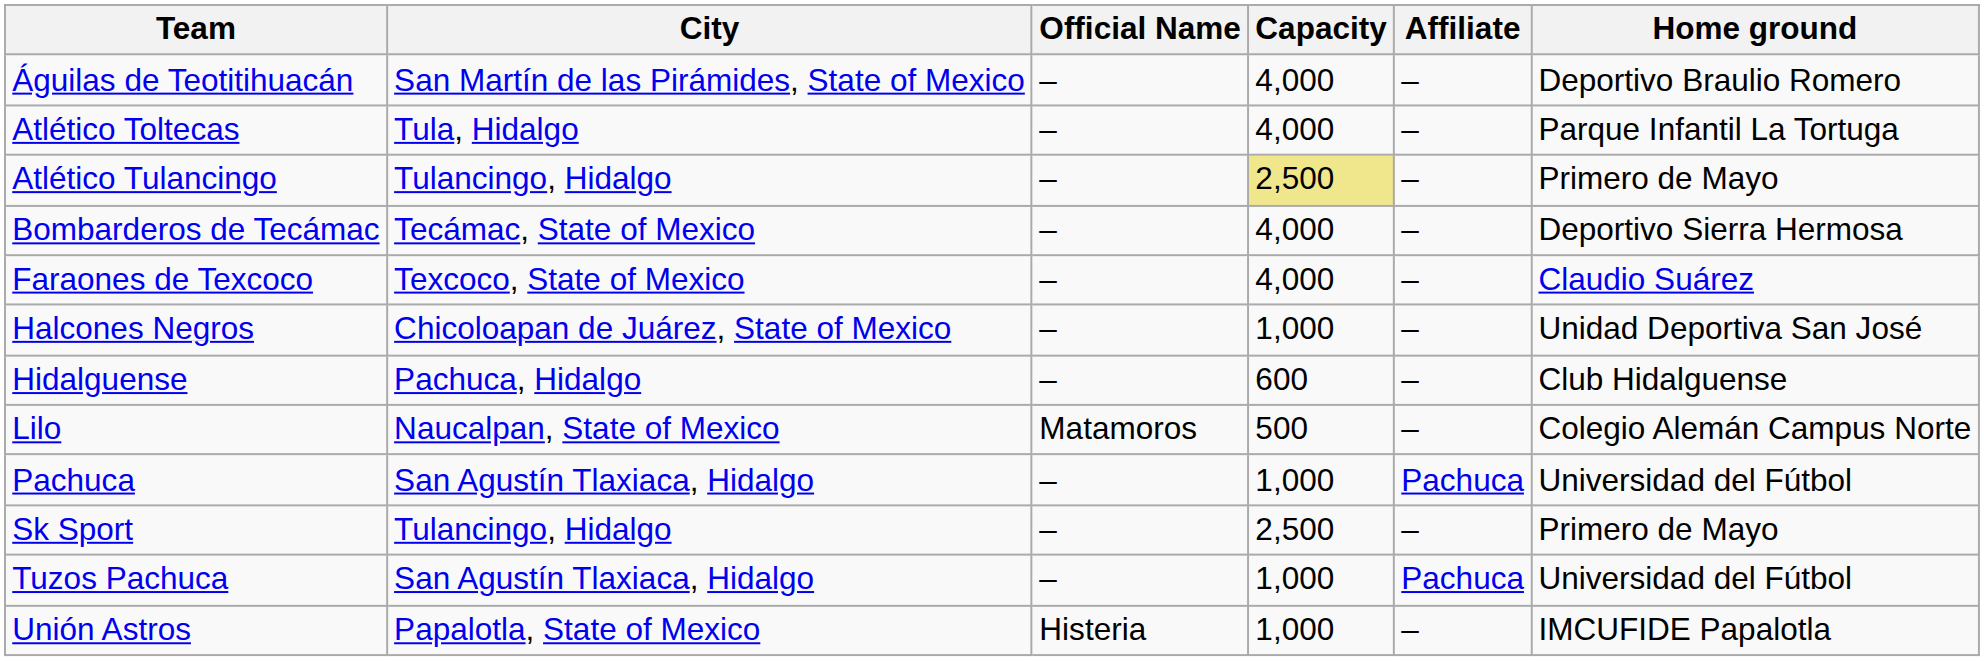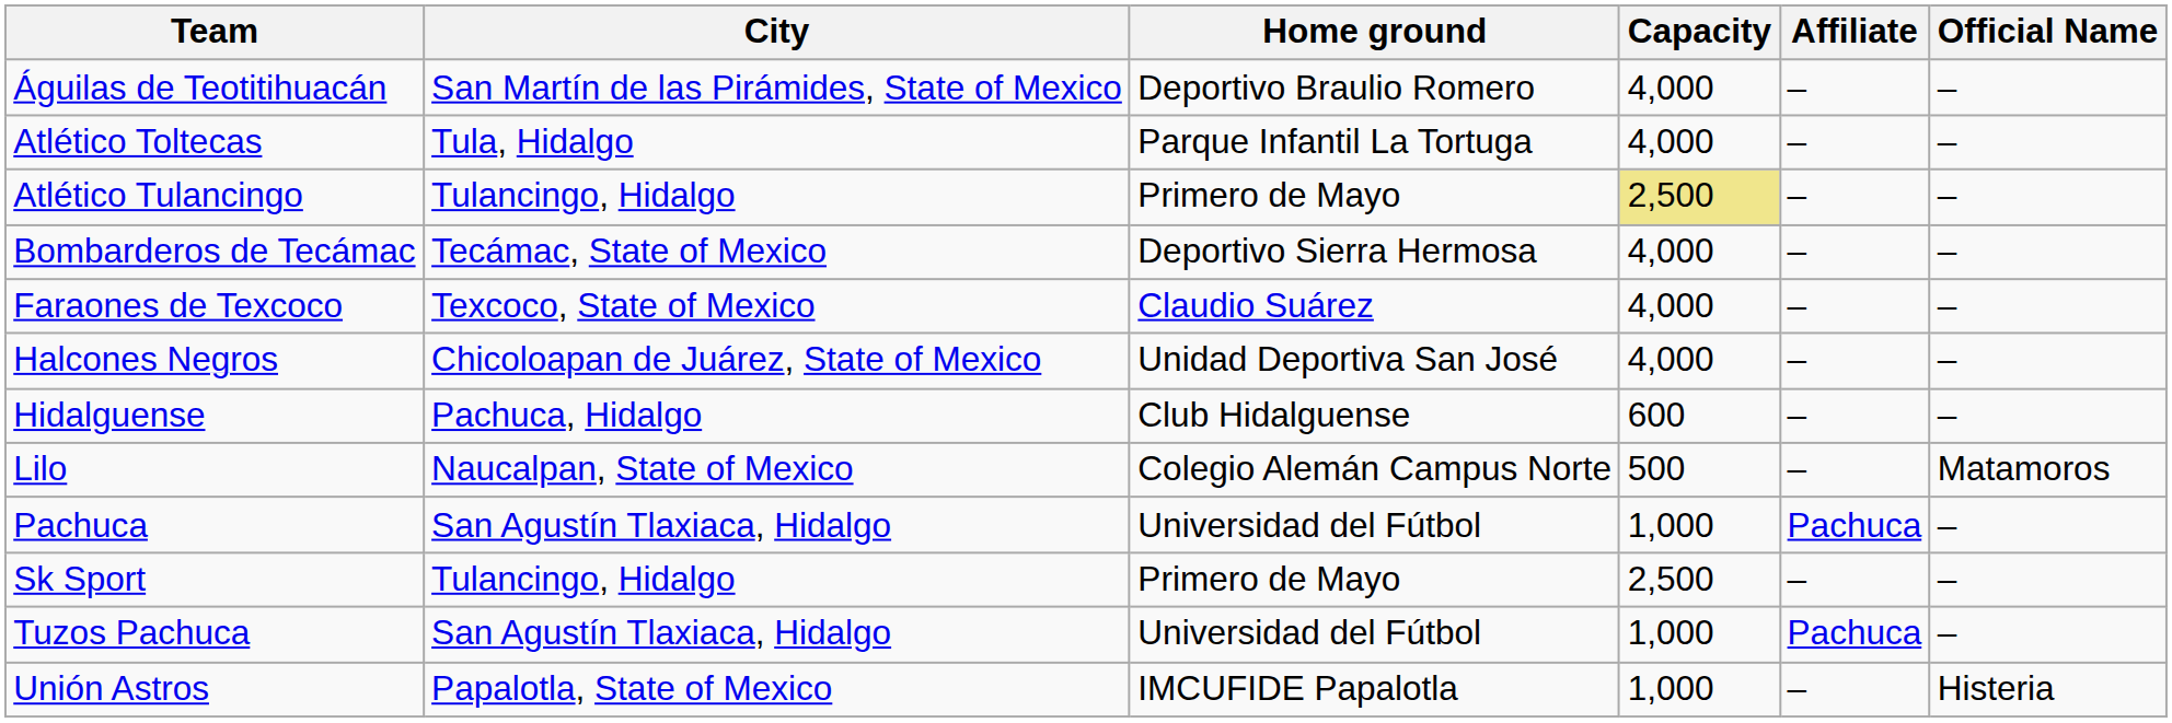columns swapped: Home ground <-> Official Name
Halcones Negros | Capacity: 1,000 -> 4,000
